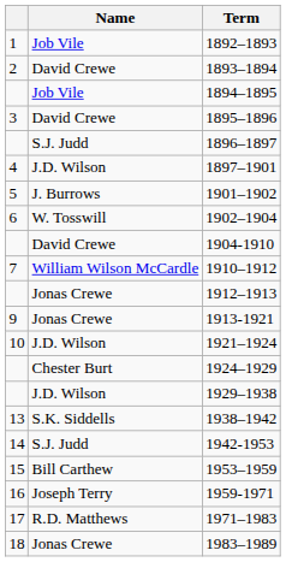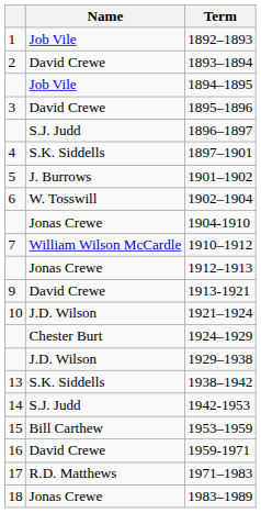1897–1901 | Name: J.D. Wilson -> S.K. Siddells
1904-1910 | Name: David Crewe -> Jonas Crewe
1913-1921 | Name: Jonas Crewe -> David Crewe
1959-1971 | Name: Joseph Terry -> David Crewe
